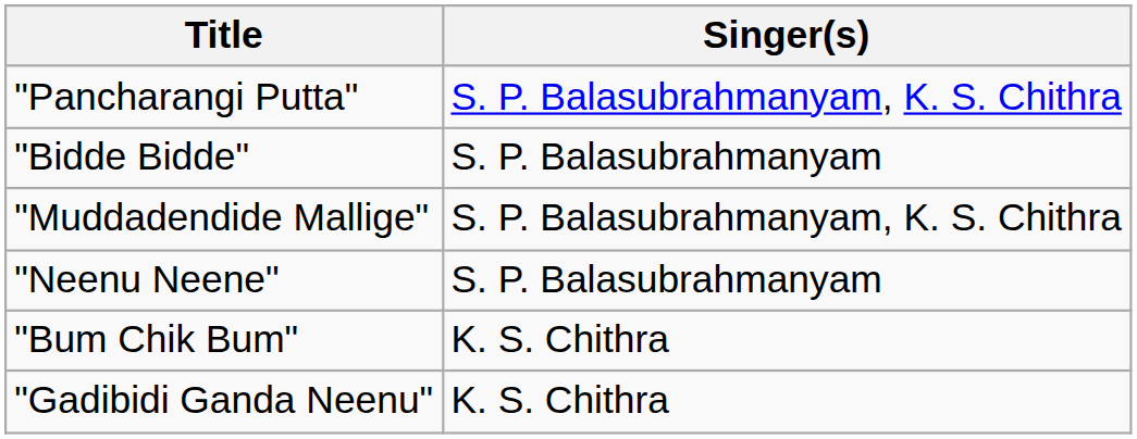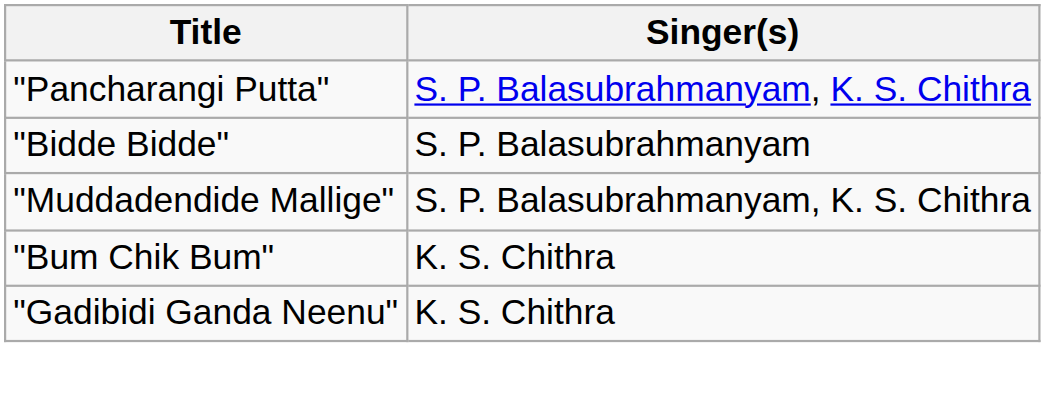- row: "Neenu Neene" | S. P. Balasubrahmanyam
